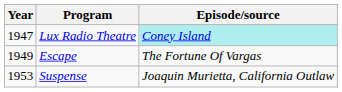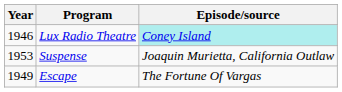Lux Radio Theatre | Year: 1947 -> 1946
rows swapped: Escape <-> Suspense
